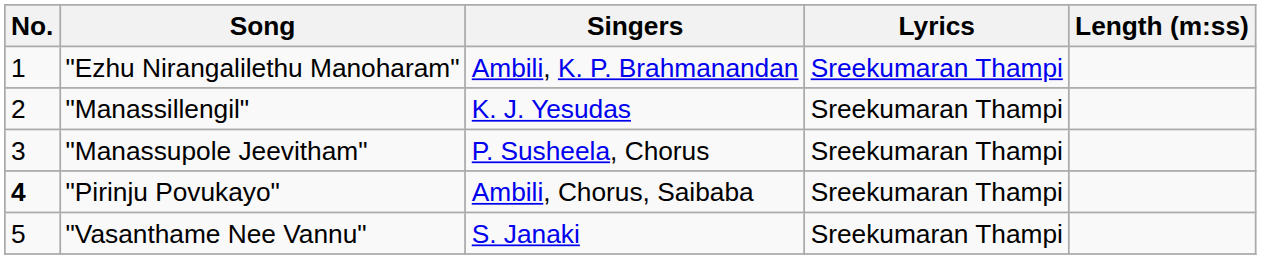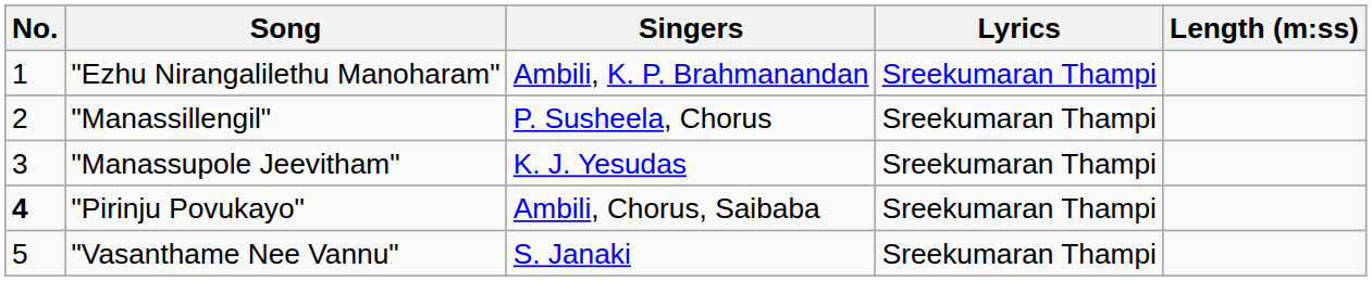"Manassillengil" | Singers: K. J. Yesudas -> P. Susheela, Chorus
"Manassupole Jeevitham" | Singers: P. Susheela, Chorus -> K. J. Yesudas
